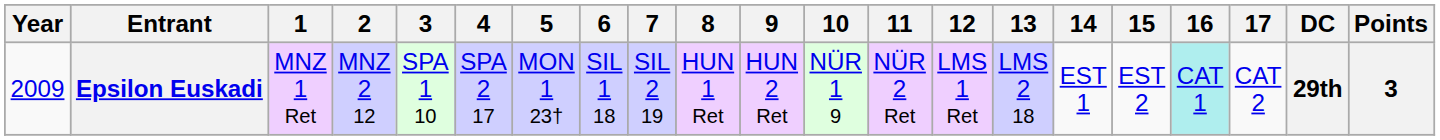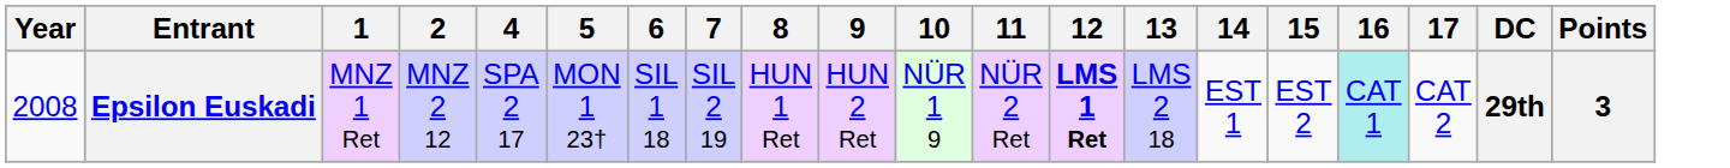- column: 3 | SPA 1 10
Epsilon Euskadi | Year: 2009 -> 2008
Epsilon Euskadi | 12: normal -> bold
